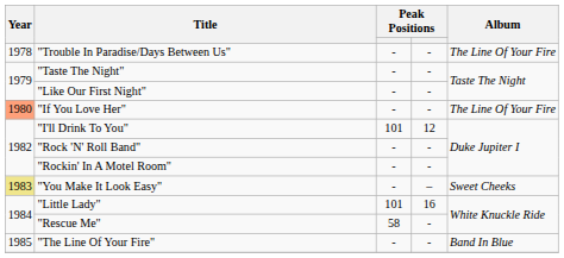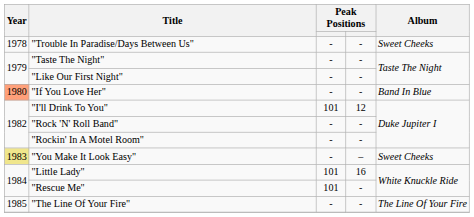"Trouble In Paradise/Days Between Us" | Album: The Line Of Your Fire -> Sweet Cheeks
"If You Love Her" | Album: The Line Of Your Fire -> Band In Blue
"Rescue Me" | column 3: 58 -> 101
"The Line Of Your Fire" | Album: Band In Blue -> The Line Of Your Fire
